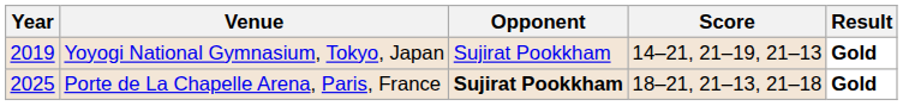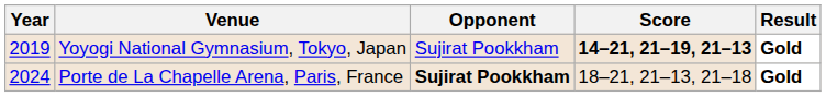Yoyogi National Gymnasium, Tokyo, Japan | Score: normal -> bold
Porte de La Chapelle Arena, Paris, France | Year: 2025 -> 2024
